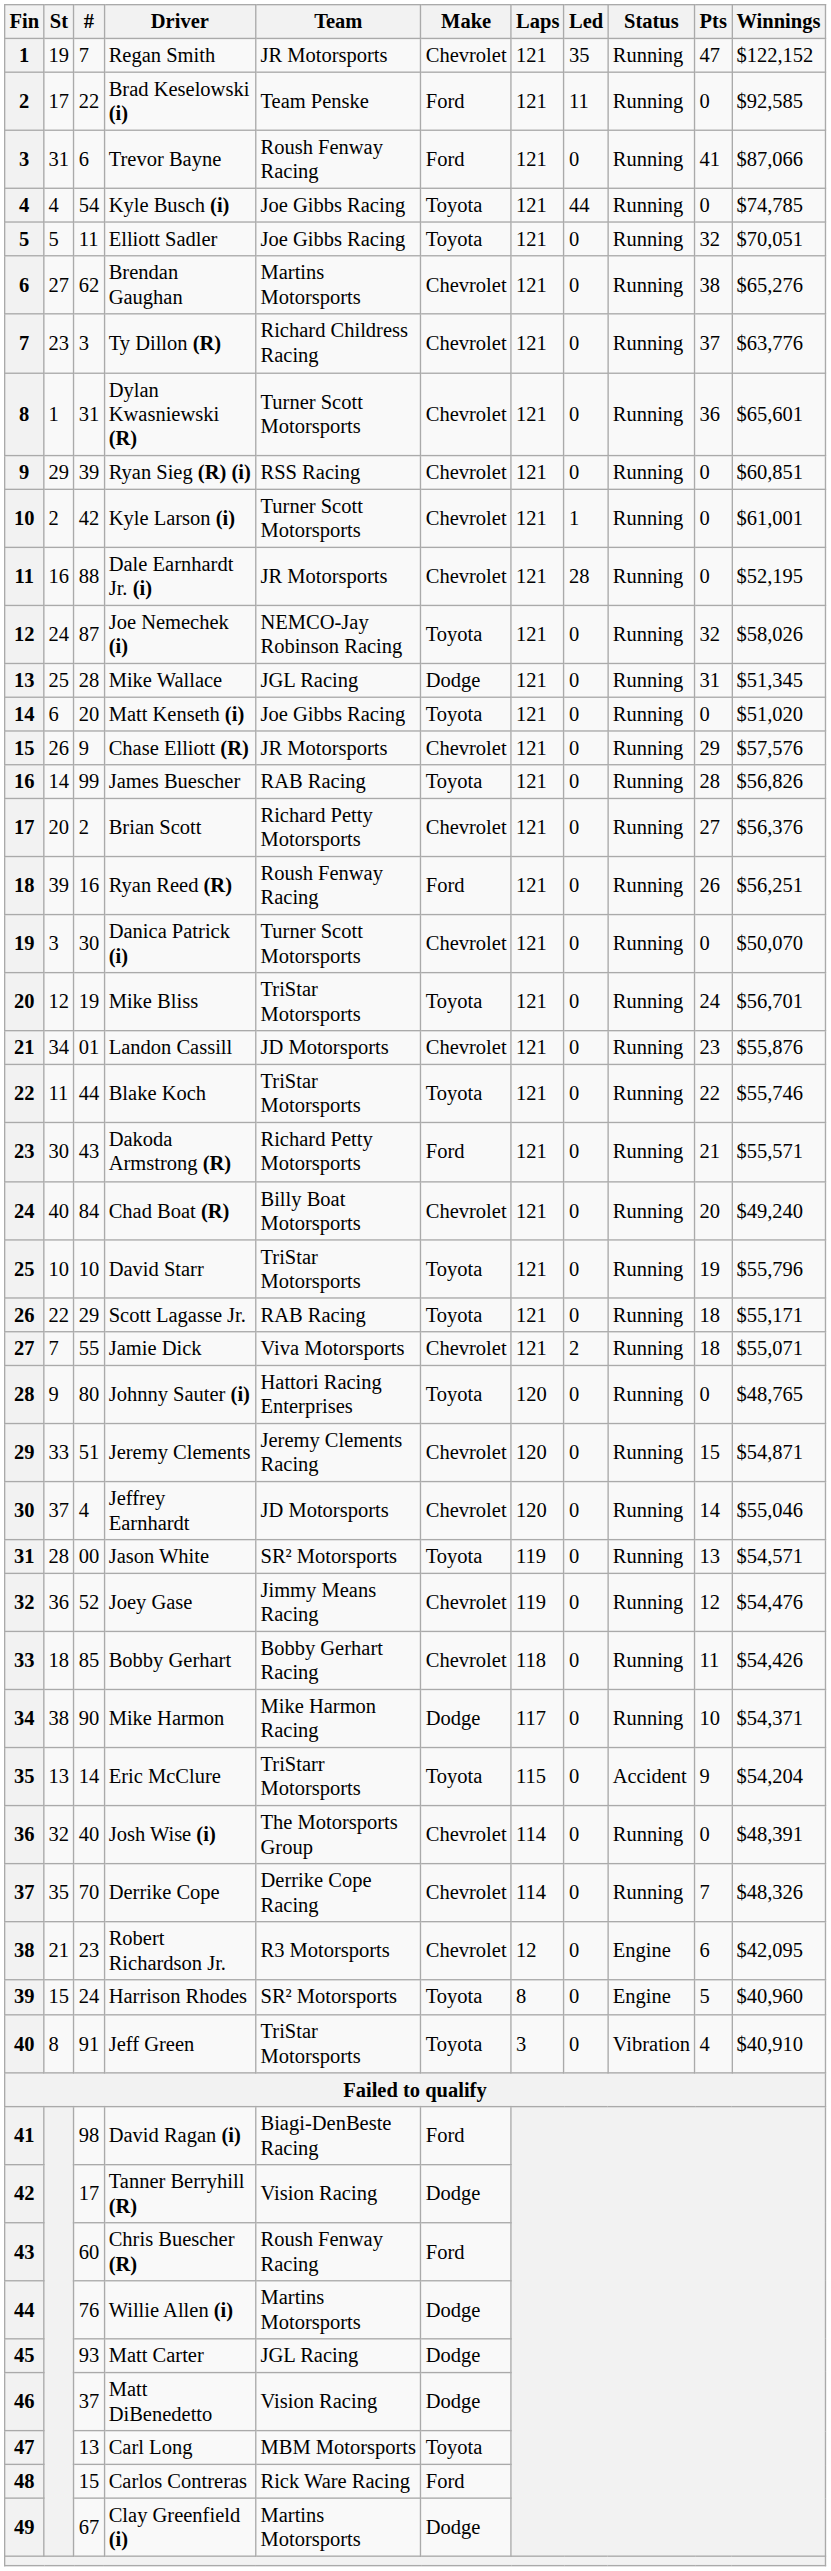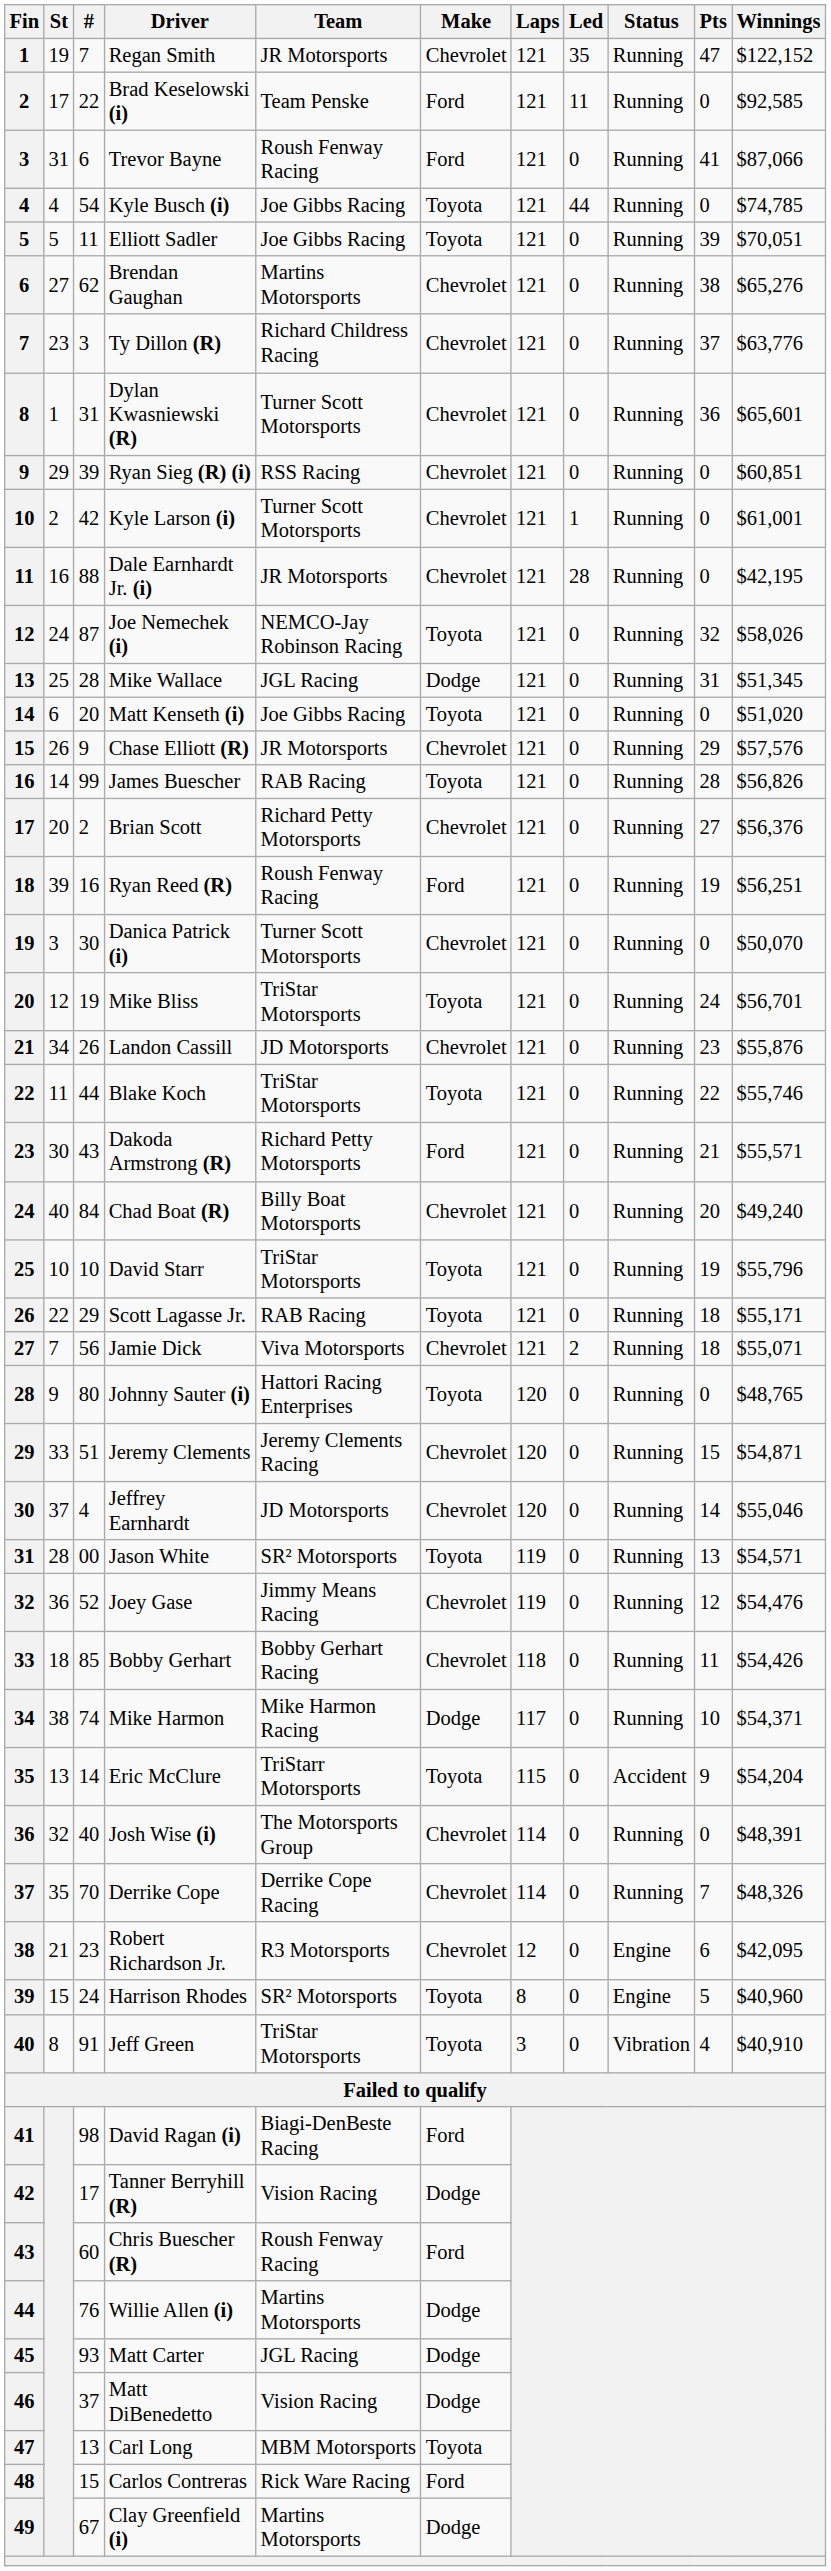Elliott Sadler | Pts: 32 -> 39
Dale Earnhardt Jr. (i) | Winnings: $52,195 -> $42,195
Ryan Reed (R) | Pts: 26 -> 19
Landon Cassill | #: 01 -> 26
Jamie Dick | #: 55 -> 56
Mike Harmon | #: 90 -> 74
